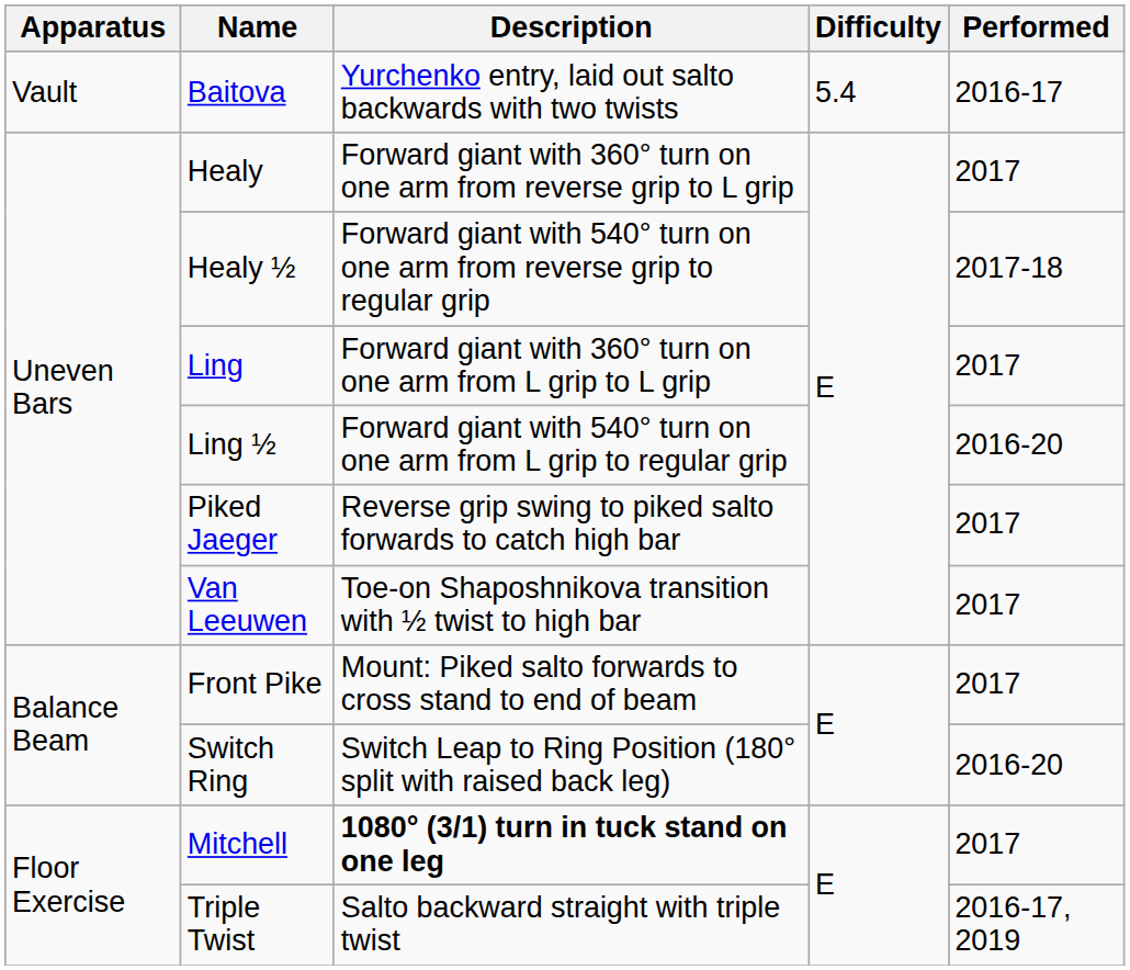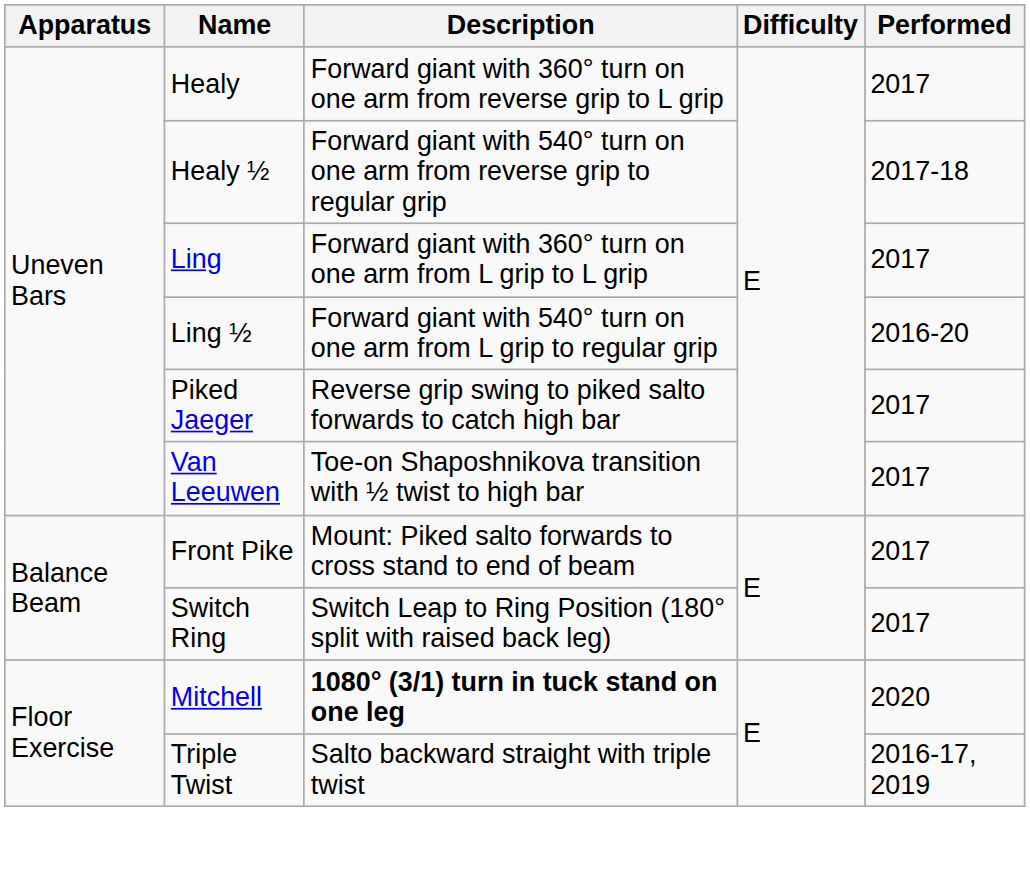- row: Vault | Baitova | Yurchenko entry, laid out salto backwards with two twists | 5.4 | 2016-17
Switch Ring | Performed: 2016-20 -> 2017
Mitchell | Performed: 2017 -> 2020
